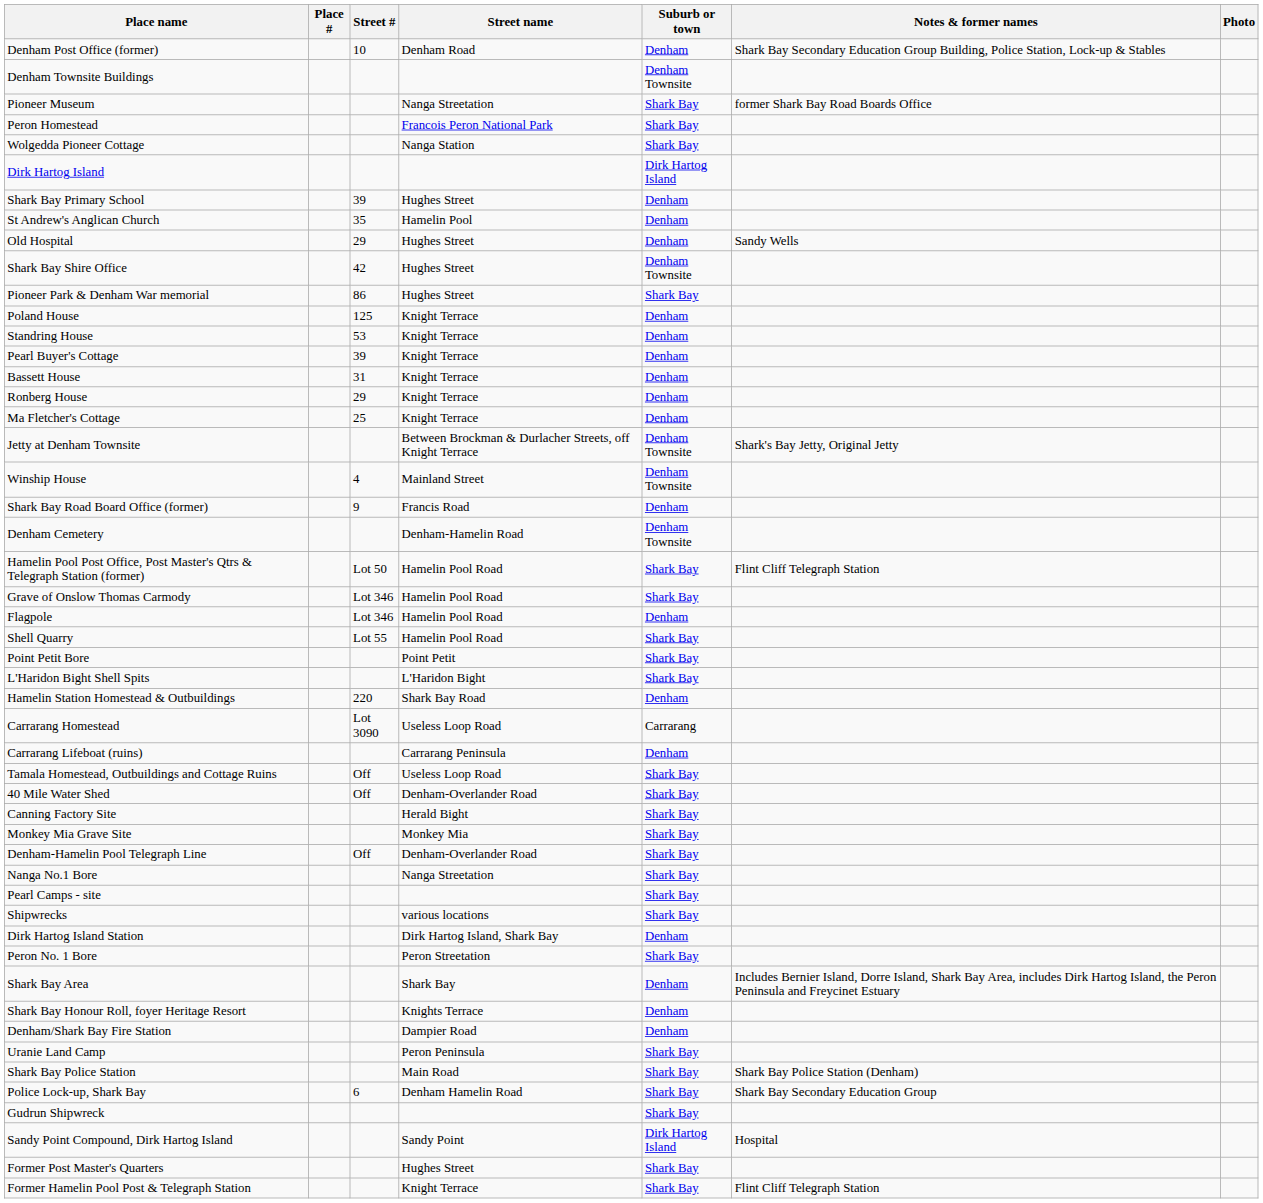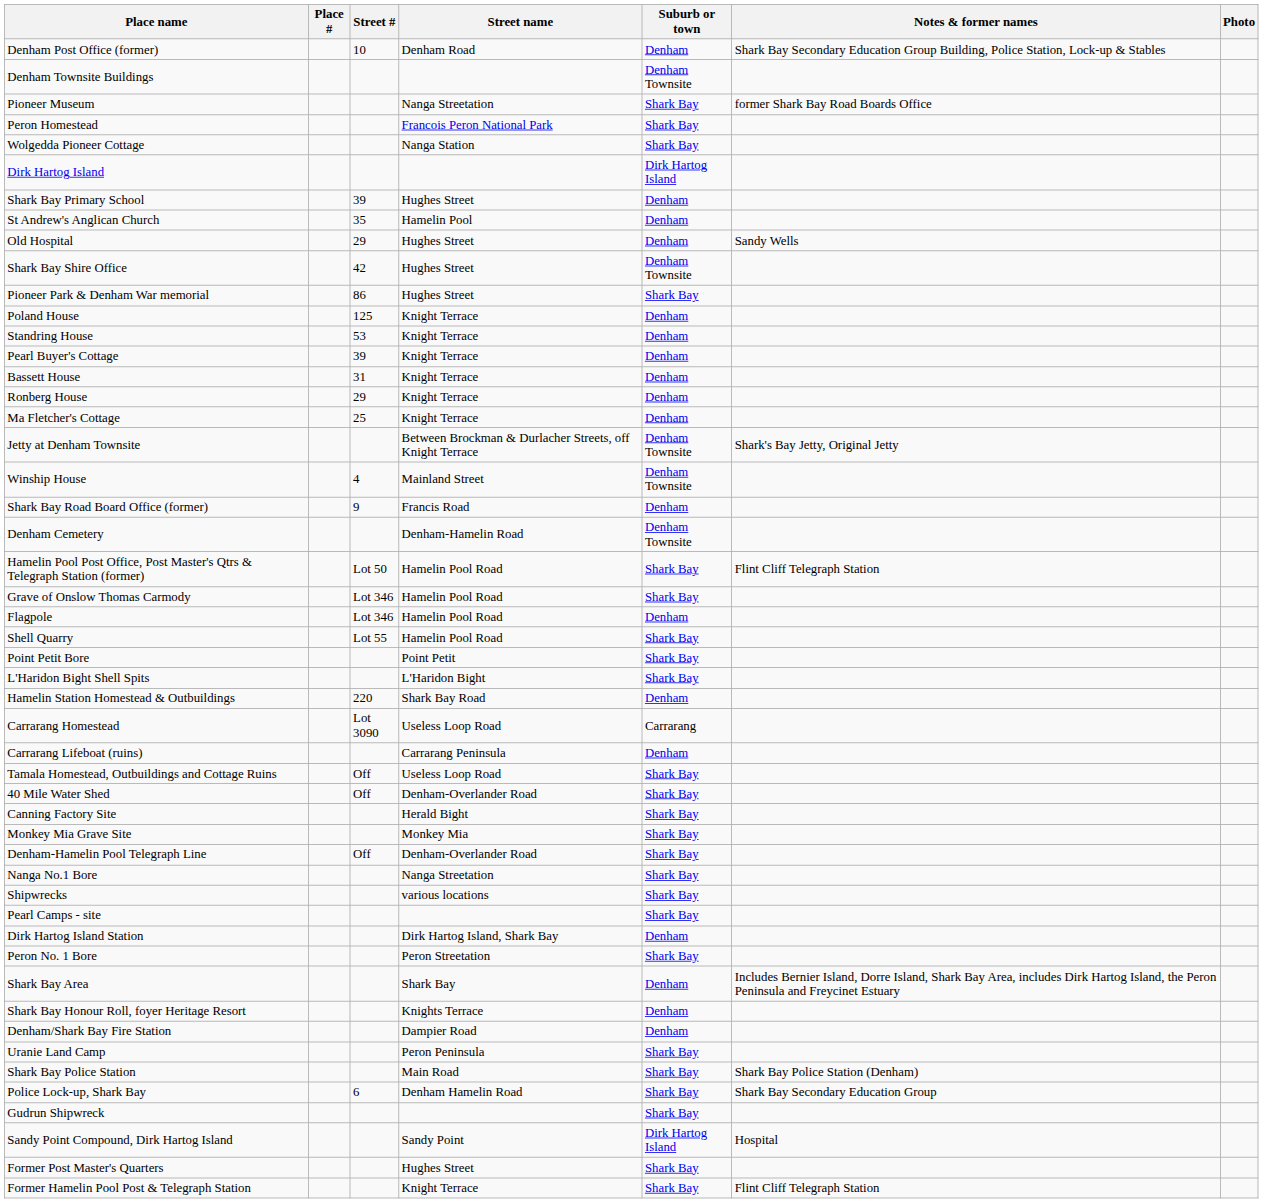rows swapped: Shipwrecks <-> Pearl Camps - site
